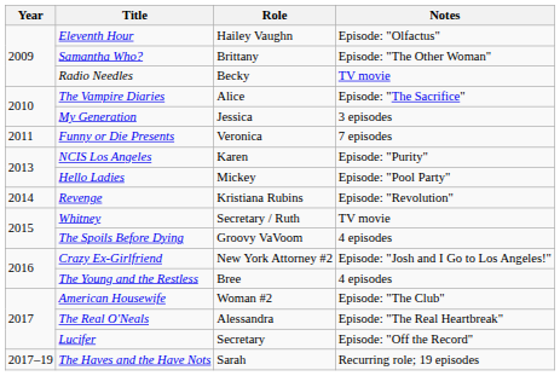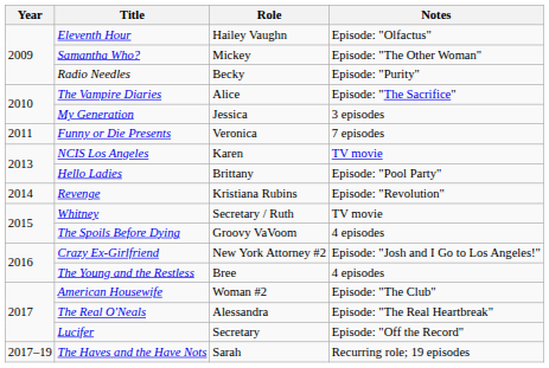Samantha Who? | Role: Brittany -> Mickey
Radio Needles | Notes: TV movie -> Episode: "Purity"
NCIS Los Angeles | Notes: Episode: "Purity" -> TV movie
Hello Ladies | Role: Mickey -> Brittany
